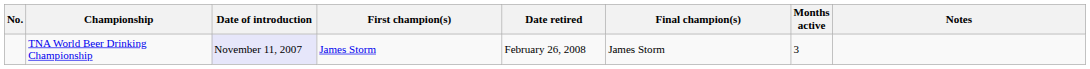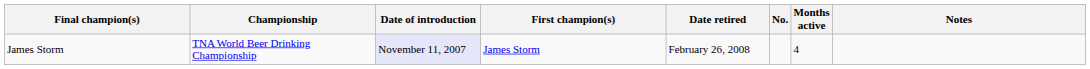columns swapped: No. <-> Final champion(s)
TNA World Beer Drinking Championship | Months active: 3 -> 4
